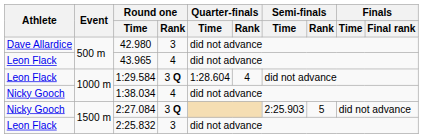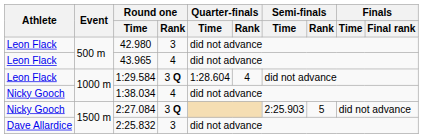42.980 | Athlete: Dave Allardice -> Leon Flack
2:25.832 | Athlete: Leon Flack -> Dave Allardice
